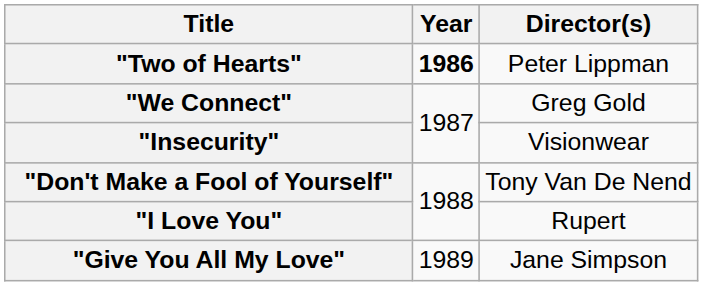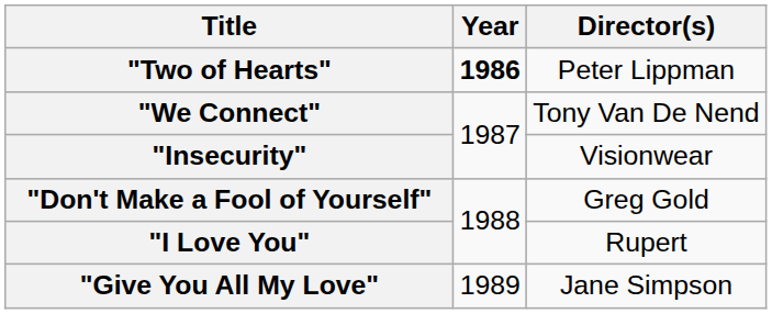"We Connect" | Director(s): Greg Gold -> Tony Van De Nend
"Don't Make a Fool of Yourself" | Director(s): Tony Van De Nend -> Greg Gold
